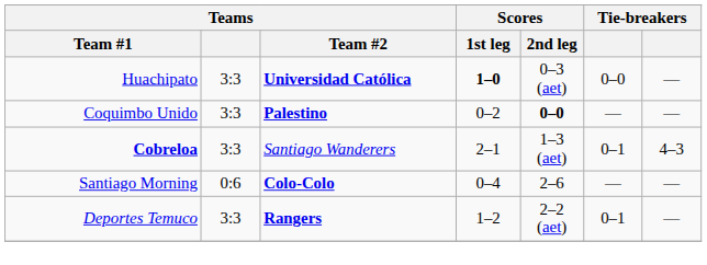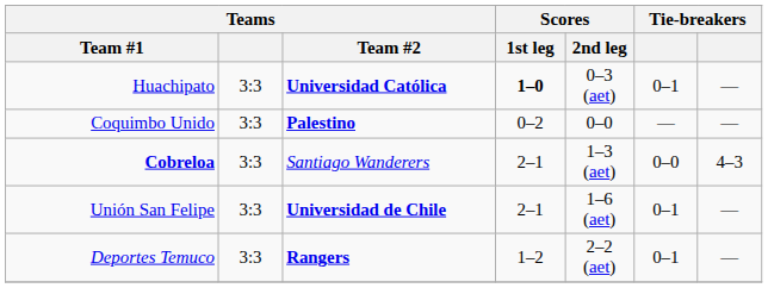Huachipato | column 6: 0–0 -> 0–1
Coquimbo Unido | Scores / 2nd leg: bold -> normal
Cobreloa | column 6: 0–1 -> 0–0
- row: Santiago Morning | 0:6 | Colo-Colo | 0–4 | 2–6 | — | —
+ row: Unión San Felipe | 3:3 | Universidad de Chile | 2–1 | 1–6 (aet) | 0–1 | —
